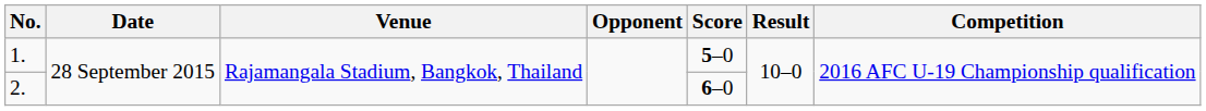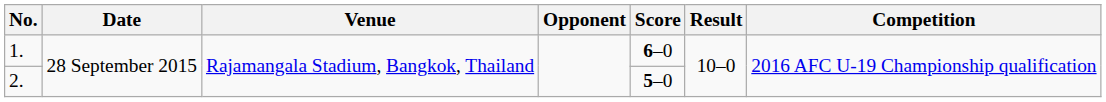1. | Score: 5–0 -> 6–0
2. | Score: 6–0 -> 5–0
